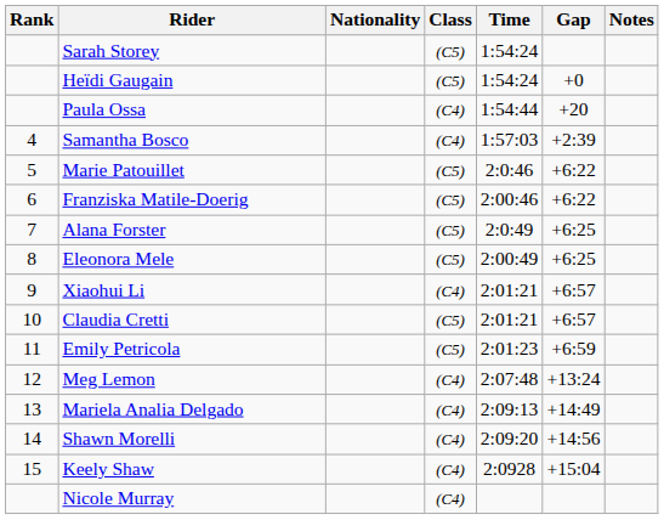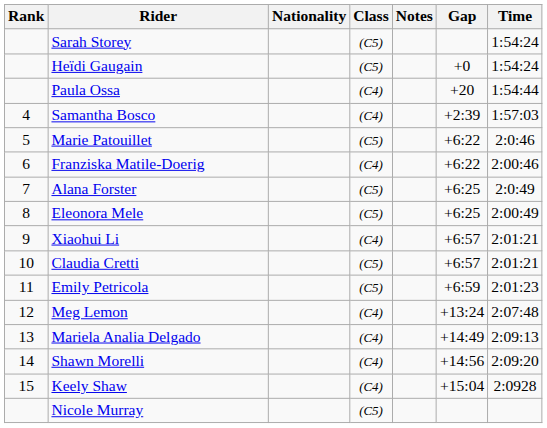columns swapped: Time <-> Notes
Franziska Matile-Doerig | Class: (C5) -> (C4)
Nicole Murray | Class: (C4) -> (C5)
